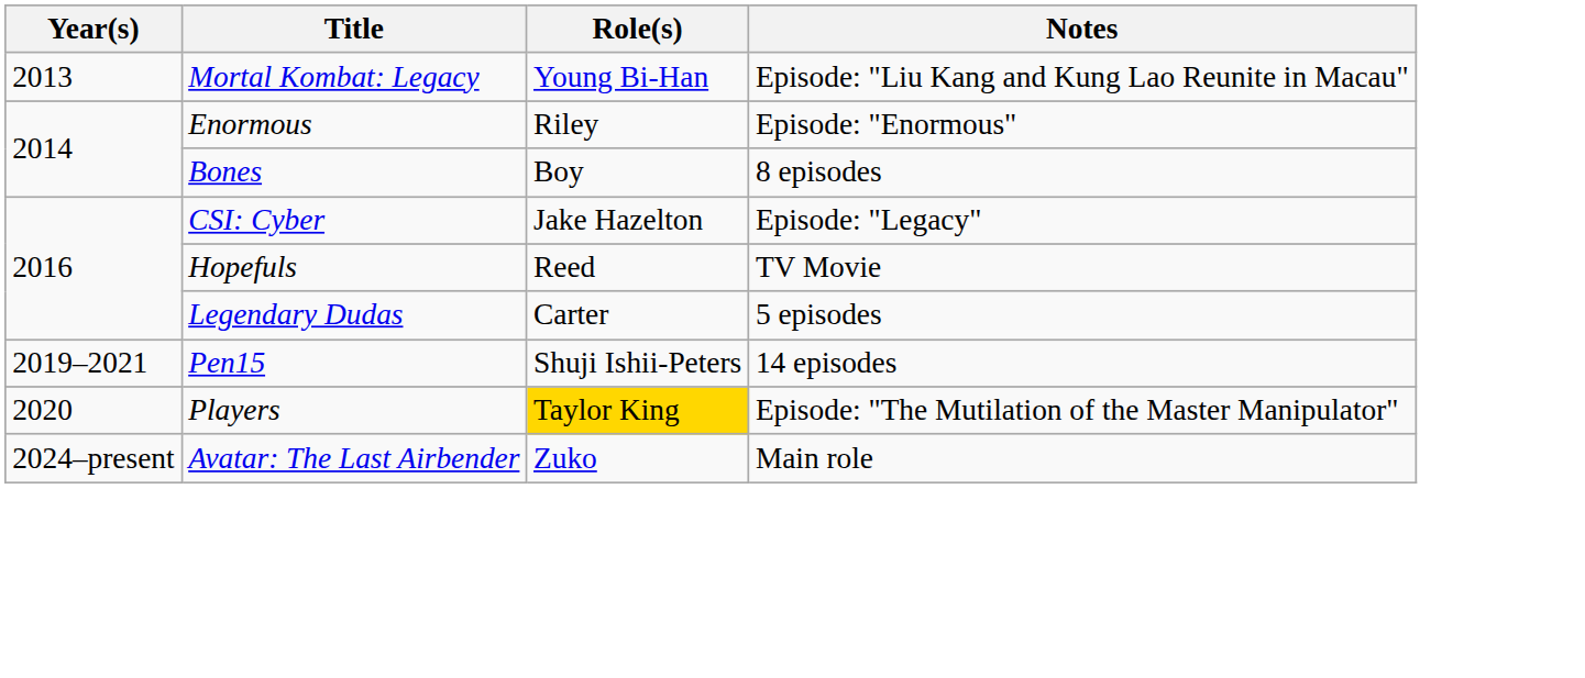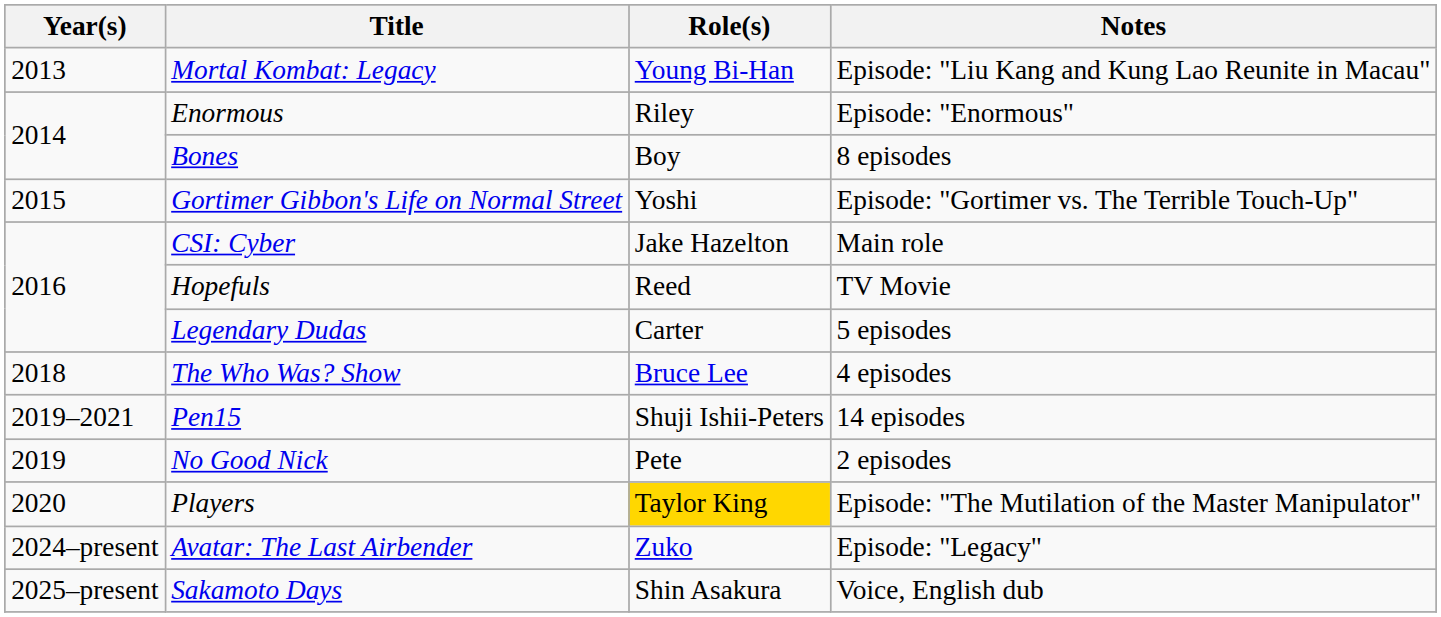+ row: 2015 | Gortimer Gibbon's Life on Normal Street | Yoshi | Episode: "Gortimer vs. The Terrible Touch-Up"
CSI: Cyber | Notes: Episode: "Legacy" -> Main role
+ row: 2018 | The Who Was? Show | Bruce Lee | 4 episodes
+ row: 2019 | No Good Nick | Pete | 2 episodes
Avatar: The Last Airbender | Notes: Main role -> Episode: "Legacy"
+ row: 2025–present | Sakamoto Days | Shin Asakura | Voice, English dub
